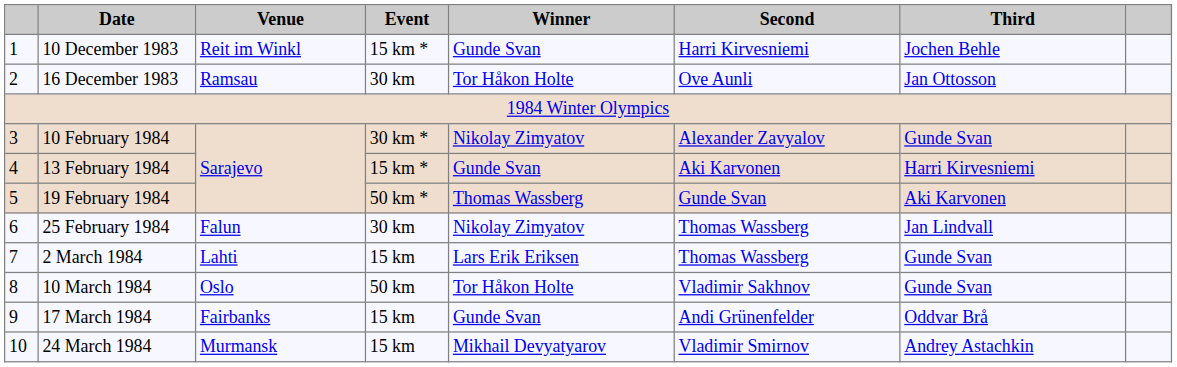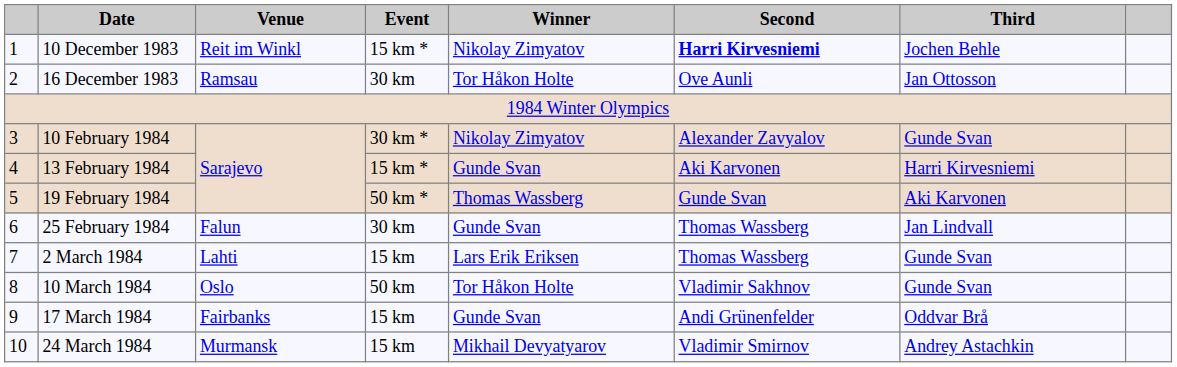10 December 1983 | Winner: Gunde Svan -> Nikolay Zimyatov
10 December 1983 | Second: normal -> bold
25 February 1984 | Winner: Nikolay Zimyatov -> Gunde Svan
